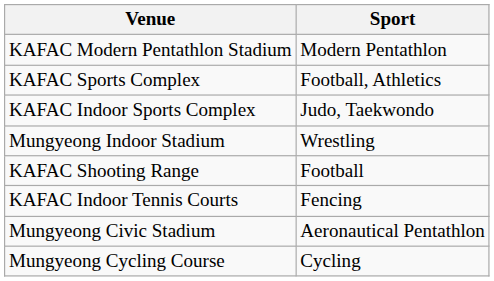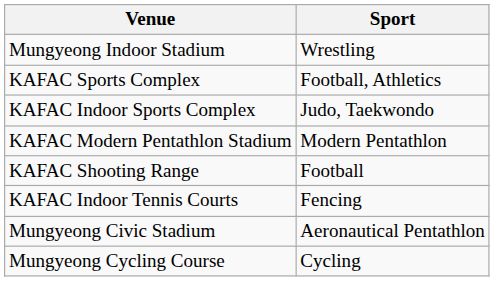rows swapped: Mungyeong Indoor Stadium <-> KAFAC Modern Pentathlon Stadium
